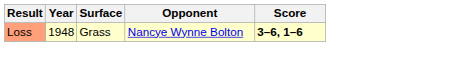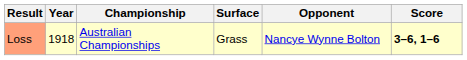+ column: Championship | Australian Championships
Loss | Year: 1948 -> 1918
